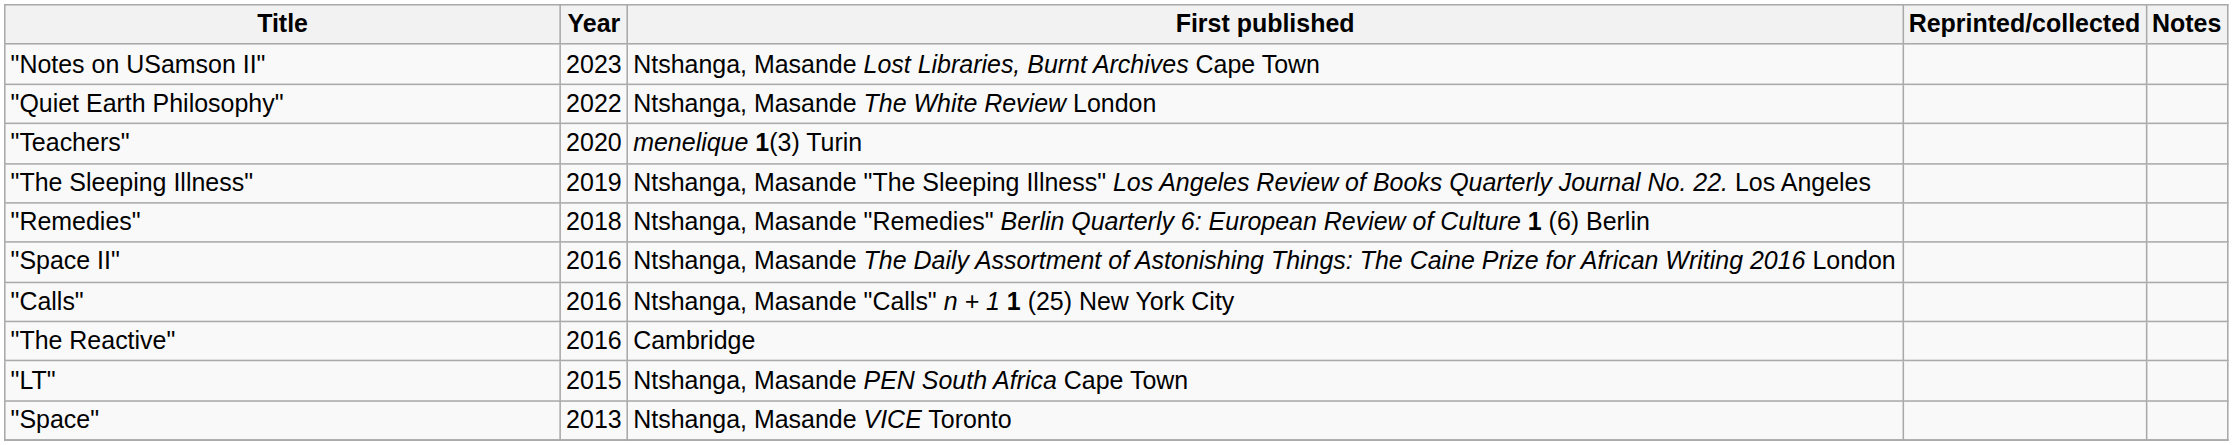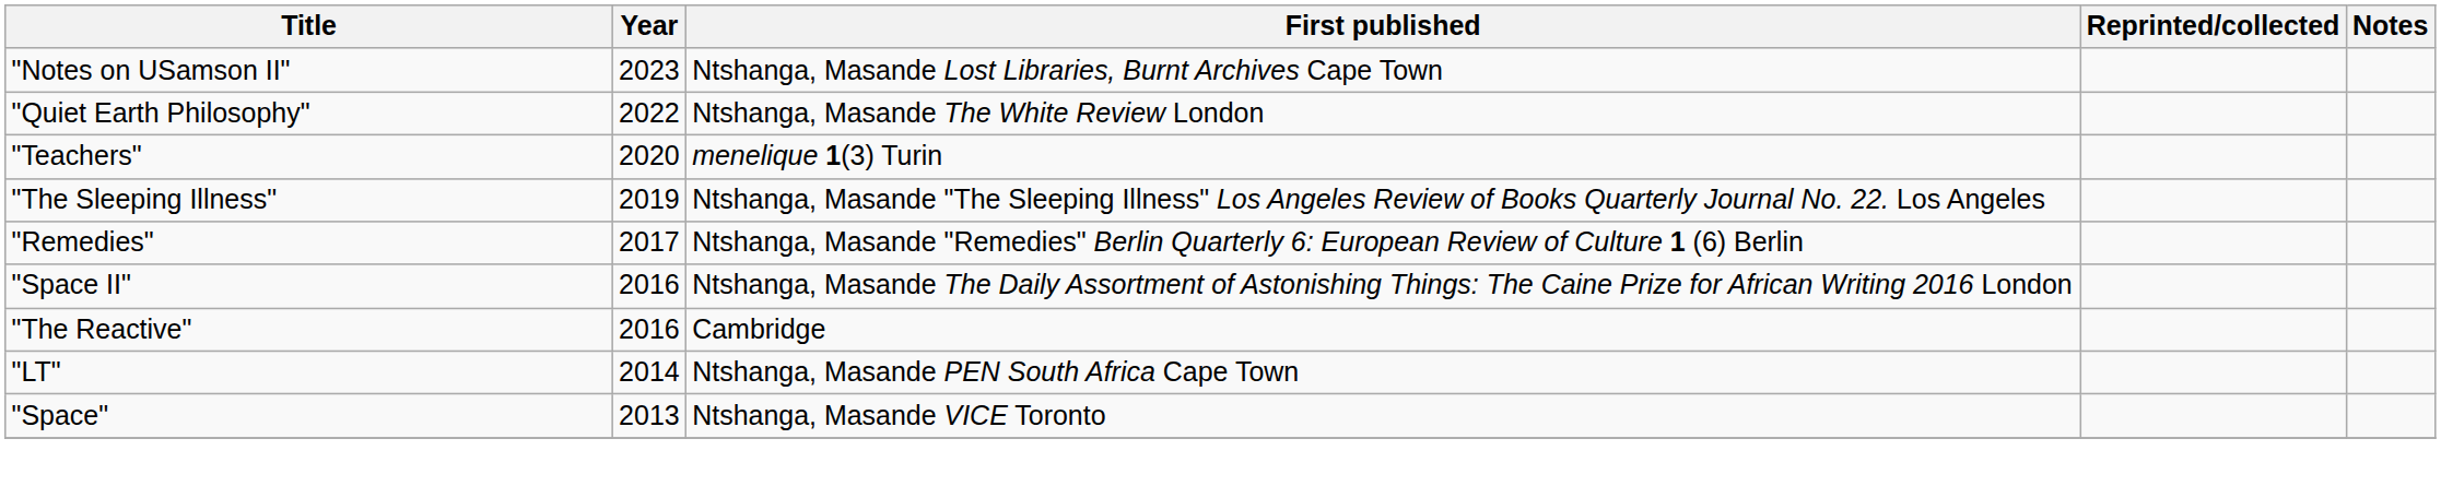"Remedies" | Year: 2018 -> 2017
- row: "Calls" | 2016 | Ntshanga, Masande "Calls" n + 1 1 (25) New York City
"LT" | Year: 2015 -> 2014
